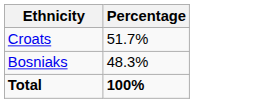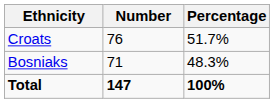+ column: Number | 76 | 71 | 147
